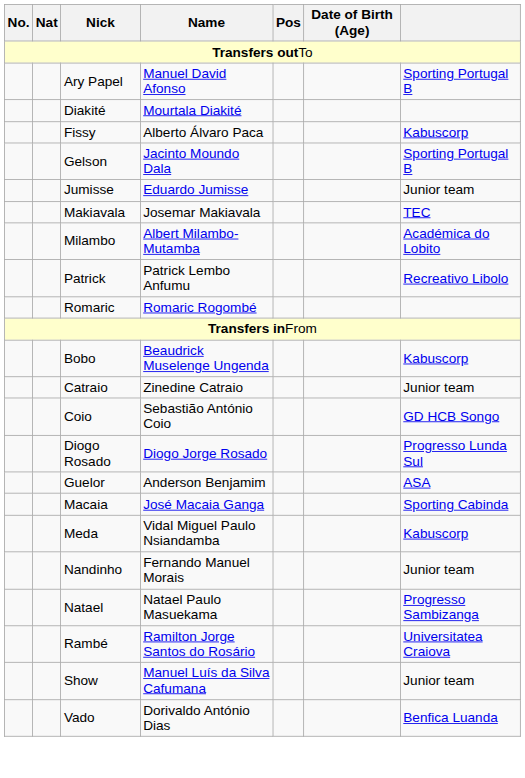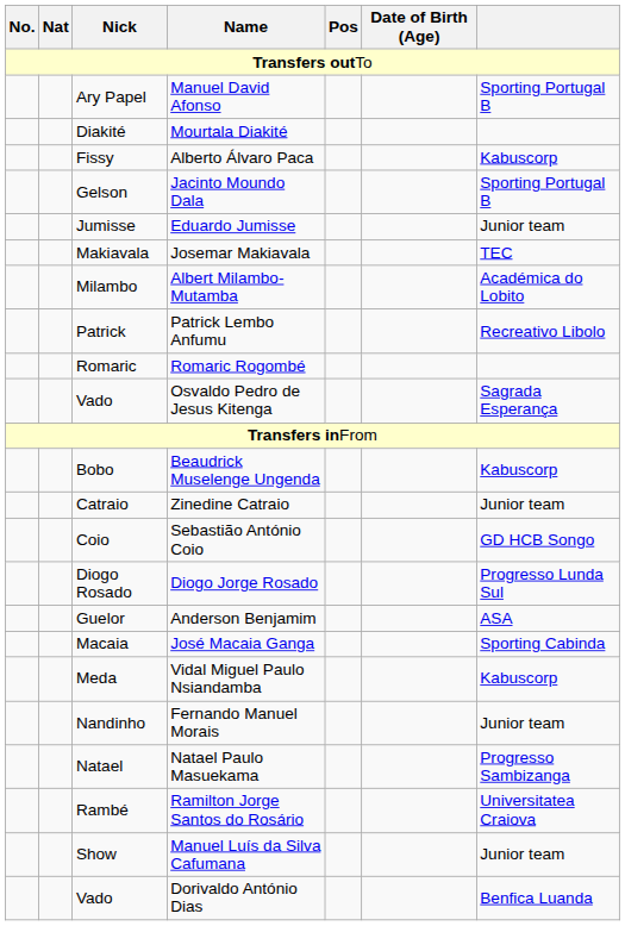+ row: Vado | Osvaldo Pedro de Jesus Kitenga | Sagrada Esperança
